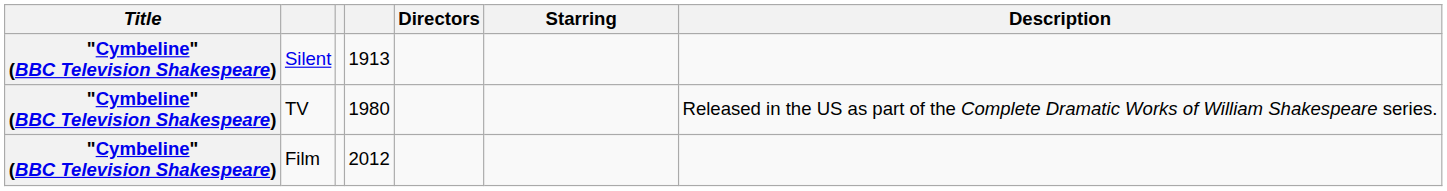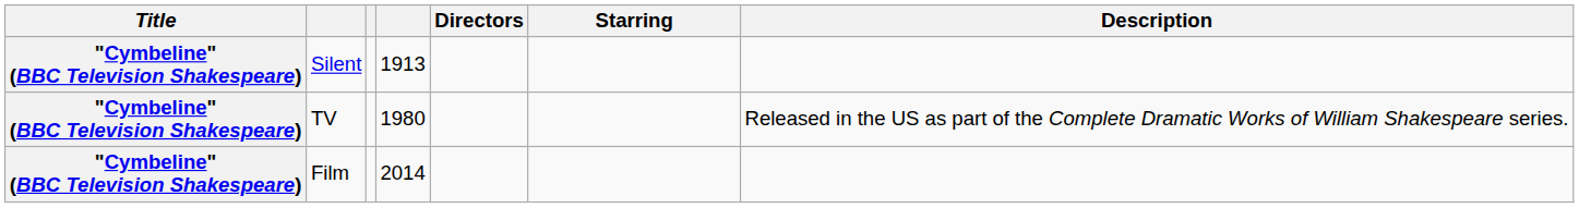Film | column 4: 2012 -> 2014
